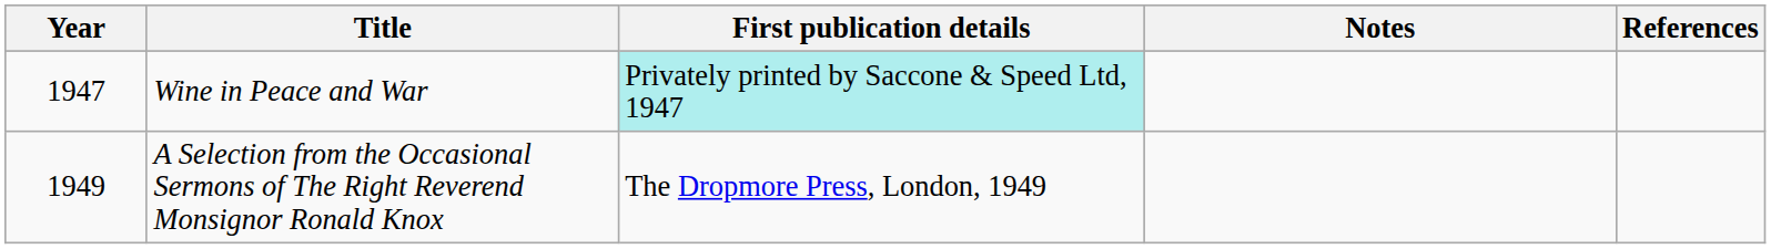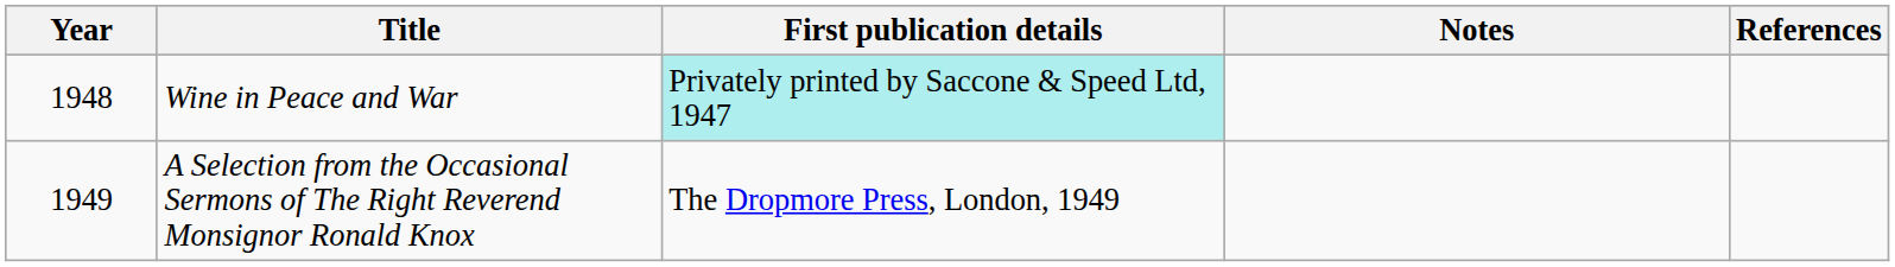Wine in Peace and War | Year: 1947 -> 1948
